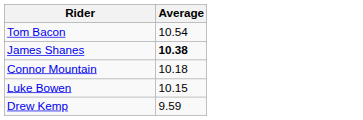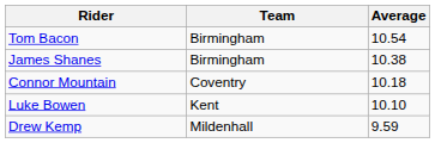+ column: Team | Birmingham | Birmingham | Coventry | Kent | Mildenhall
James Shanes | Average: bold -> normal
Luke Bowen | Average: 10.15 -> 10.10
